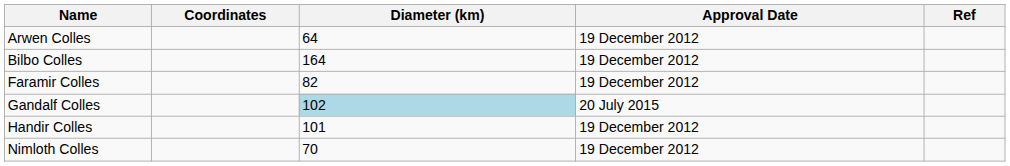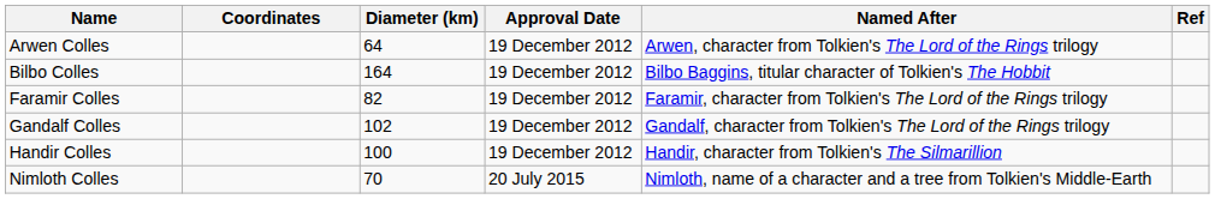+ column: Named After | Arwen, character from Tolkien's The Lord of the Rings trilogy | Bilbo Baggins, titular character of Tolkien's The Hobbit | Faramir, character from Tolkien's The Lord of the Rings trilogy | Gandalf, character from Tolkien's The Lord of the Rings trilogy | Handir, character from Tolkien's The Silmarillion | Nimloth, name of a character and a tree from Tolkien's Middle-Earth
Gandalf Colles | Diameter (km): lightblue background -> no background
Gandalf Colles | Approval Date: 20 July 2015 -> 19 December 2012
Handir Colles | Diameter (km): 101 -> 100
Nimloth Colles | Approval Date: 19 December 2012 -> 20 July 2015
